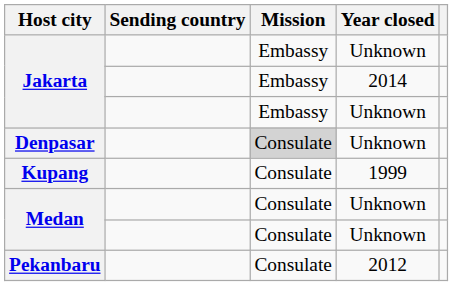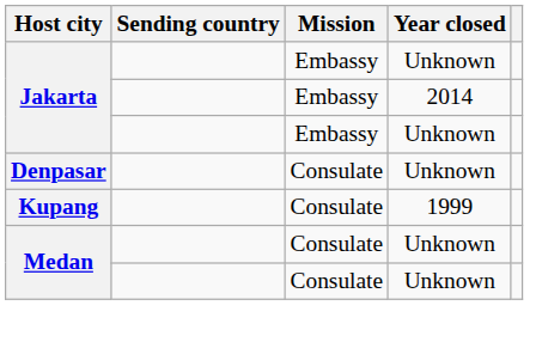Denpasar | Mission: lightgrey background -> no background
- row: Pekanbaru | Consulate | 2012
